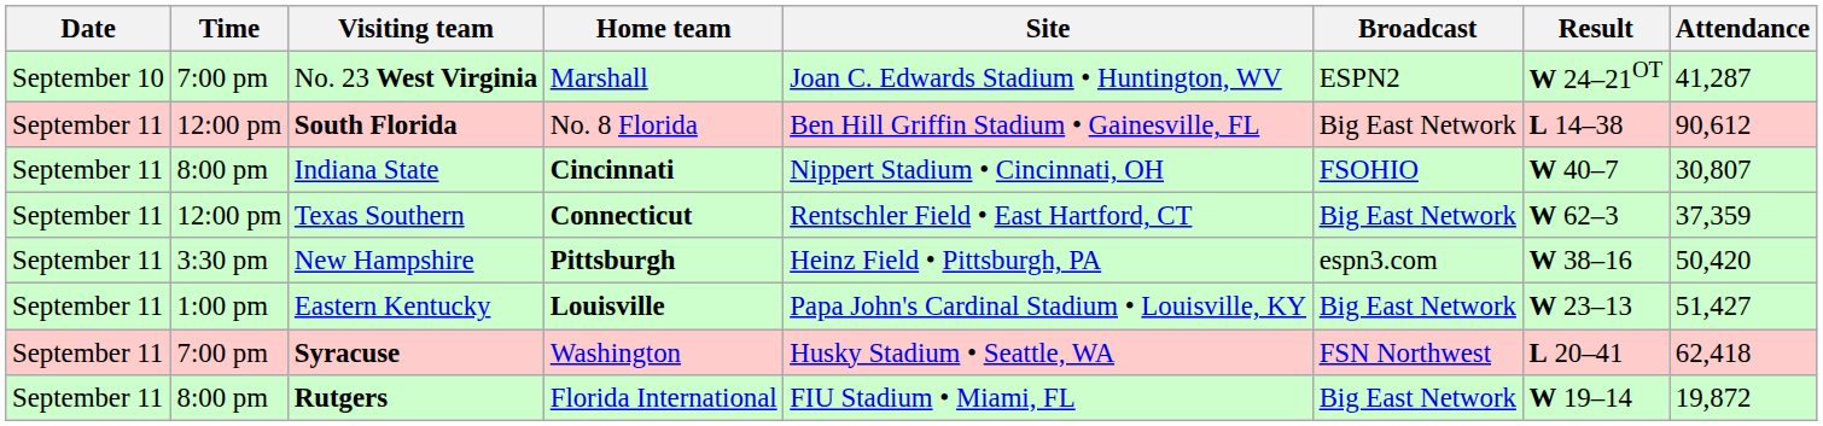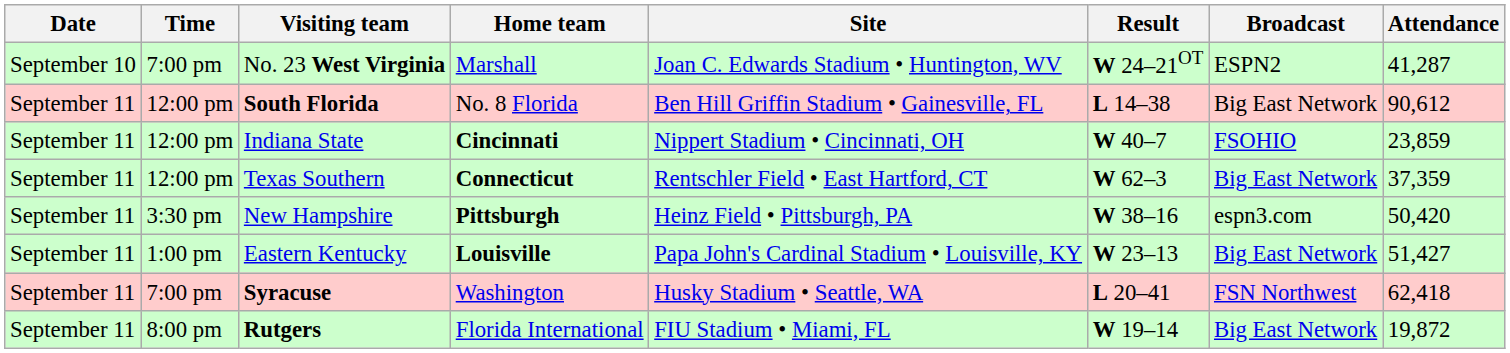columns swapped: Broadcast <-> Result
Indiana State | Time: 8:00 pm -> 12:00 pm
Indiana State | Attendance: 30,807 -> 23,859
